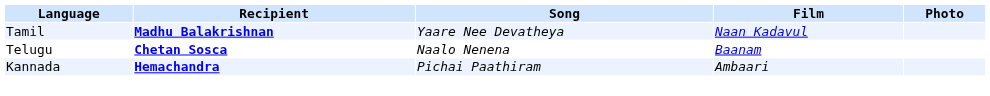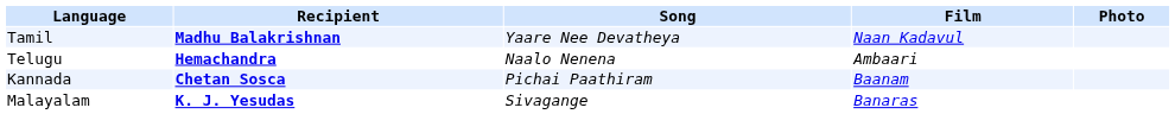Telugu | Recipient: Chetan Sosca -> Hemachandra
Telugu | Film: Baanam -> Ambaari
Kannada | Recipient: Hemachandra -> Chetan Sosca
Kannada | Film: Ambaari -> Baanam
+ row: Malayalam | K. J. Yesudas | Sivagange | Banaras
